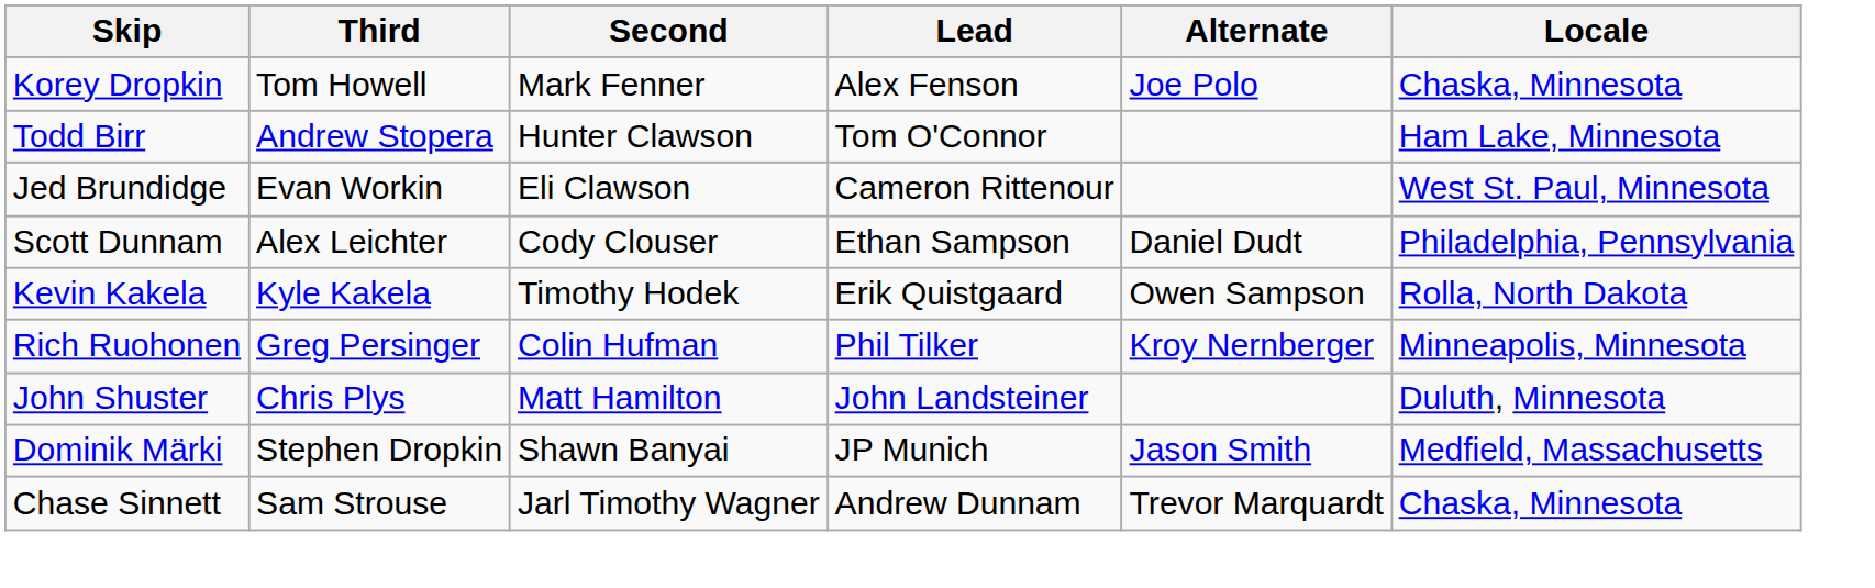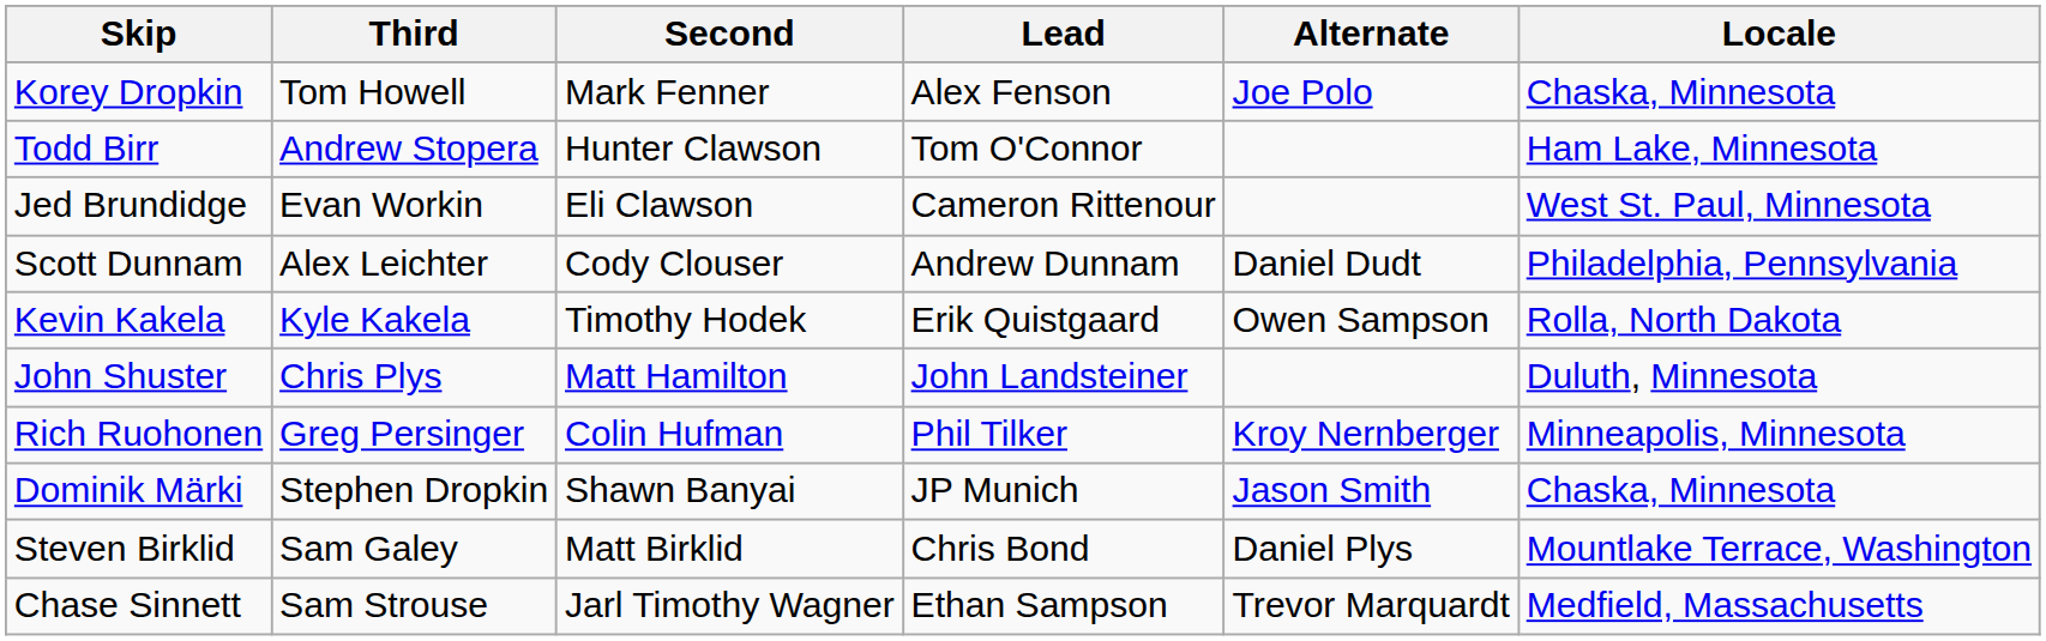Scott Dunnam | Lead: Ethan Sampson -> Andrew Dunnam
rows swapped: Rich Ruohonen <-> John Shuster
Dominik Märki | Locale: Medfield, Massachusetts -> Chaska, Minnesota
+ row: Steven Birklid | Sam Galey | Matt Birklid | Chris Bond | Daniel Plys | Mountlake Terrace, Washington
Chase Sinnett | Lead: Andrew Dunnam -> Ethan Sampson
Chase Sinnett | Locale: Chaska, Minnesota -> Medfield, Massachusetts
